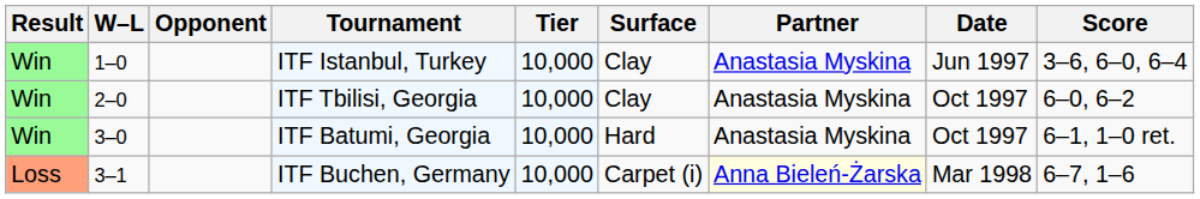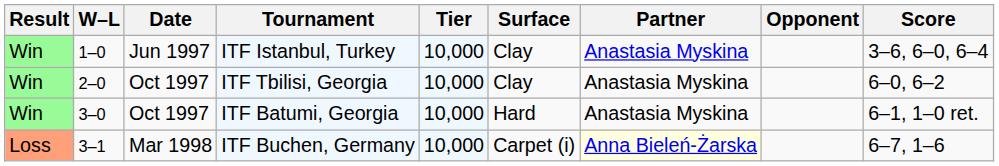columns swapped: Date <-> Opponent
